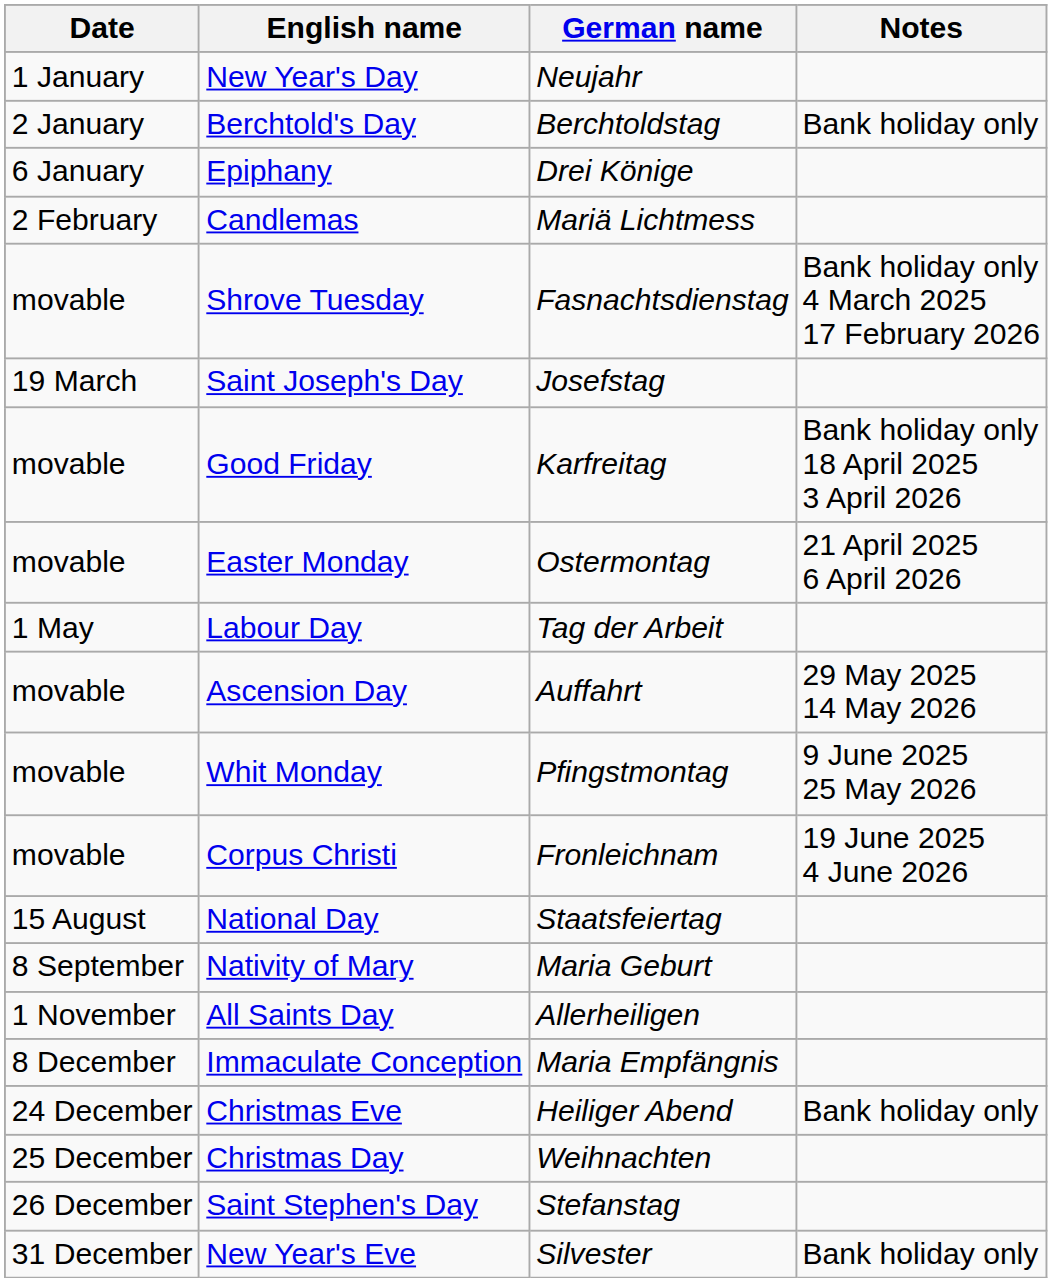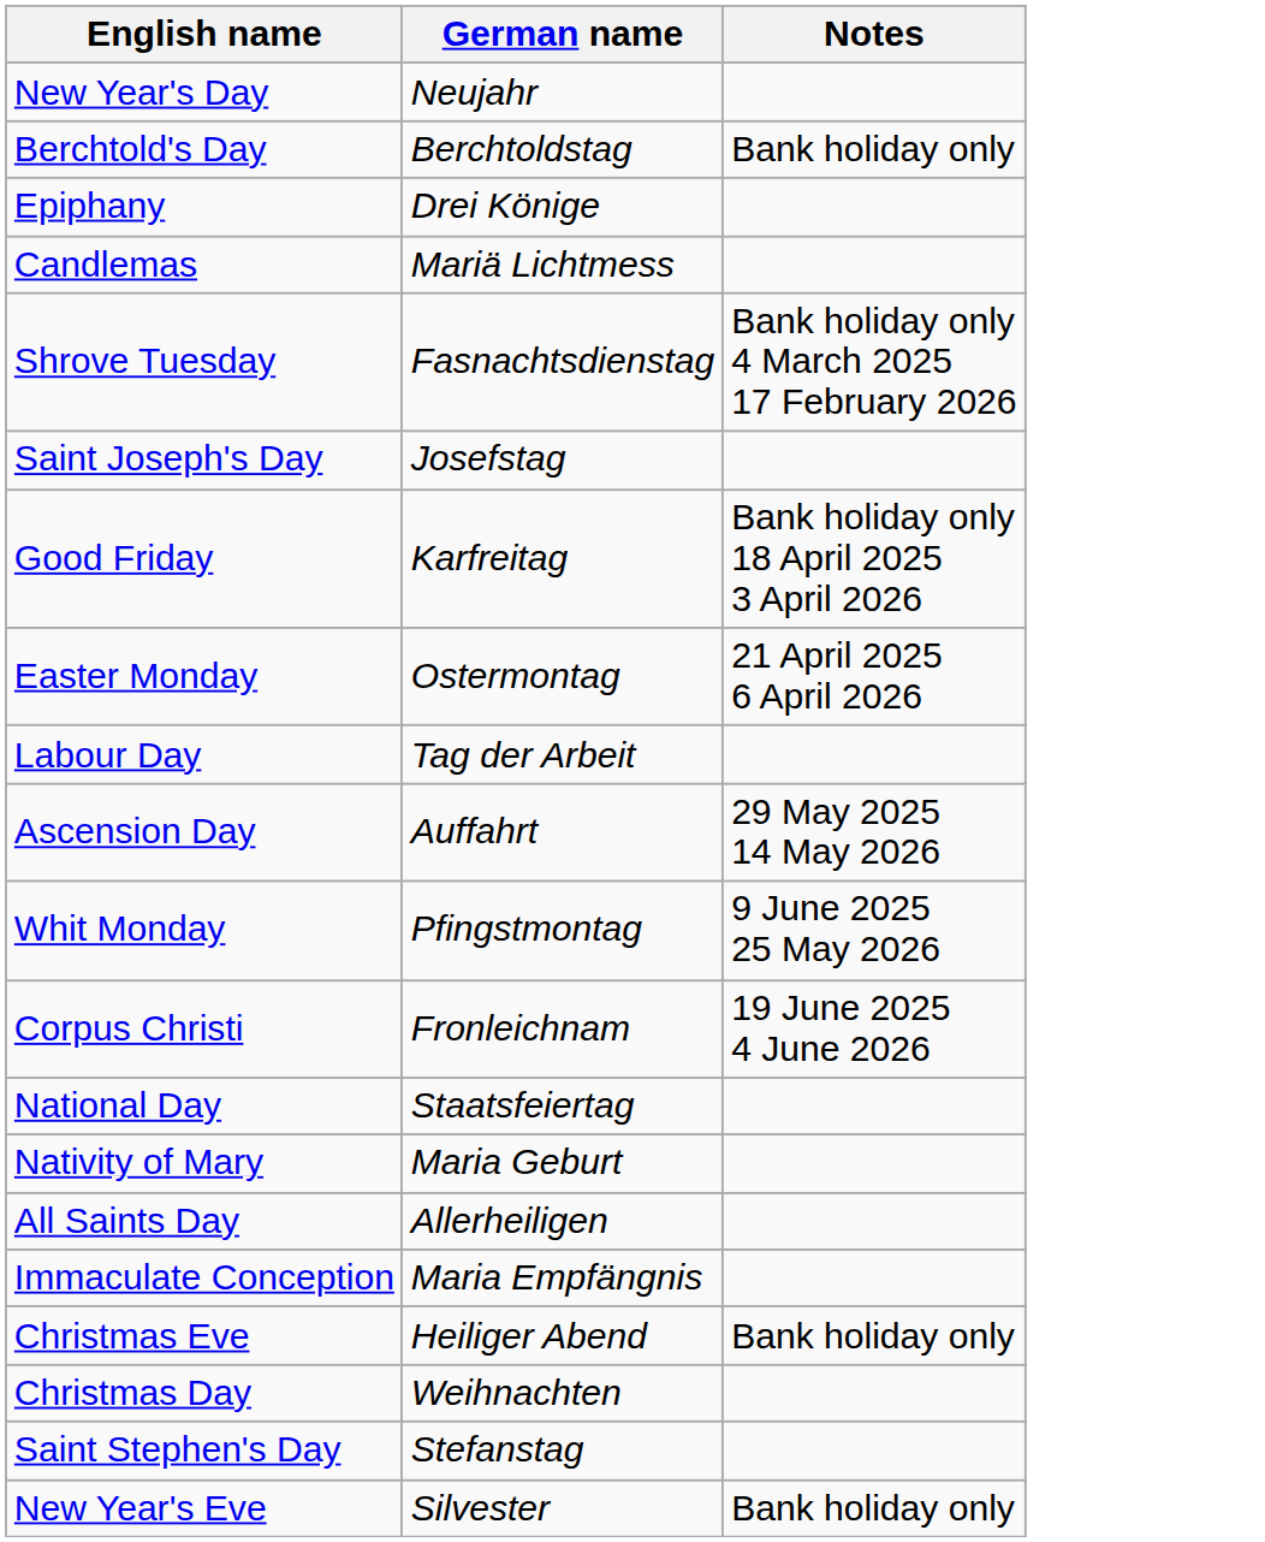- column: Date | 1 January | 2 January | 6 January | 2 February | movable | 19 March | movable | movable | 1 May | movable | movable | movable | 15 August | 8 September | 1 November | 8 December | 24 December | 25 December | 26 December | 31 December
